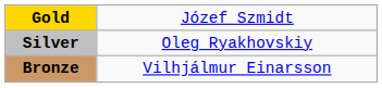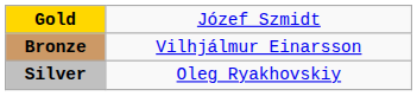rows swapped: Silver <-> Bronze
